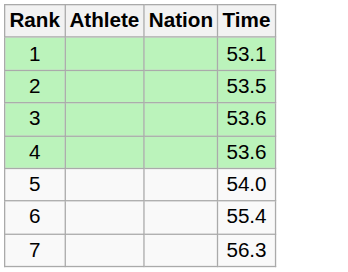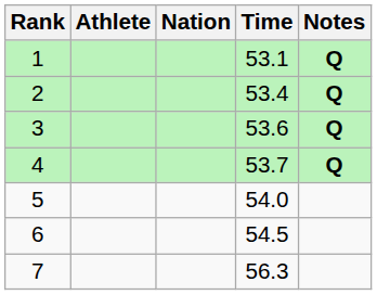+ column: Notes | Q | Q | Q | Q
2 | Time: 53.5 -> 53.4
4 | Time: 53.6 -> 53.7
6 | Time: 55.4 -> 54.5
